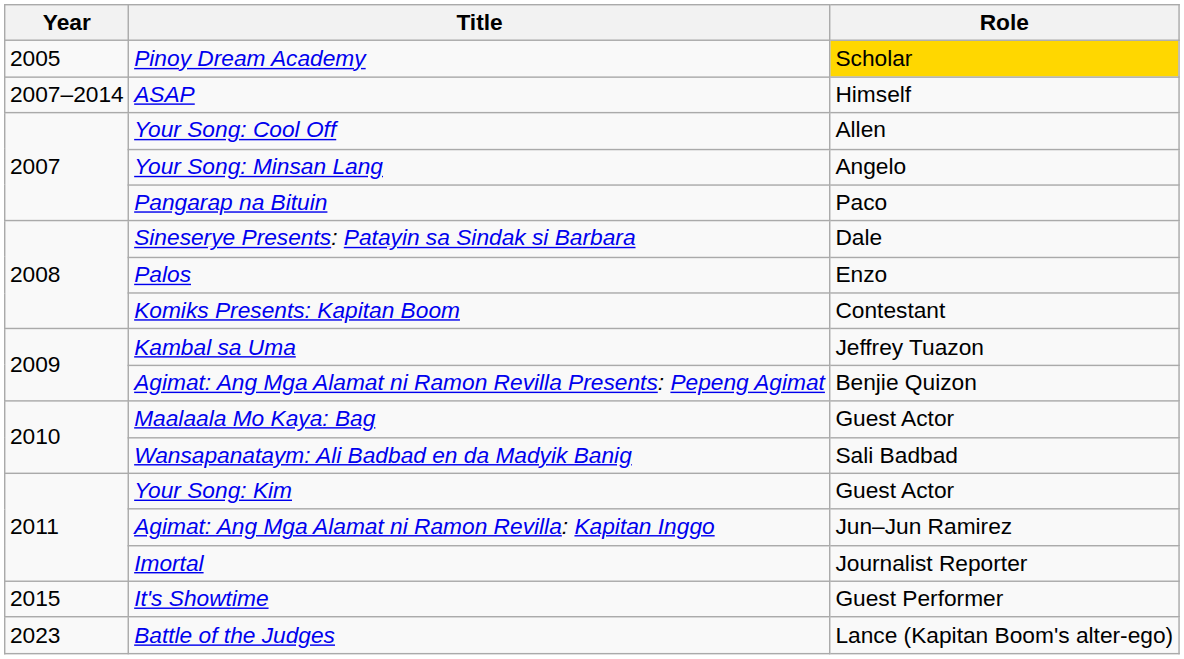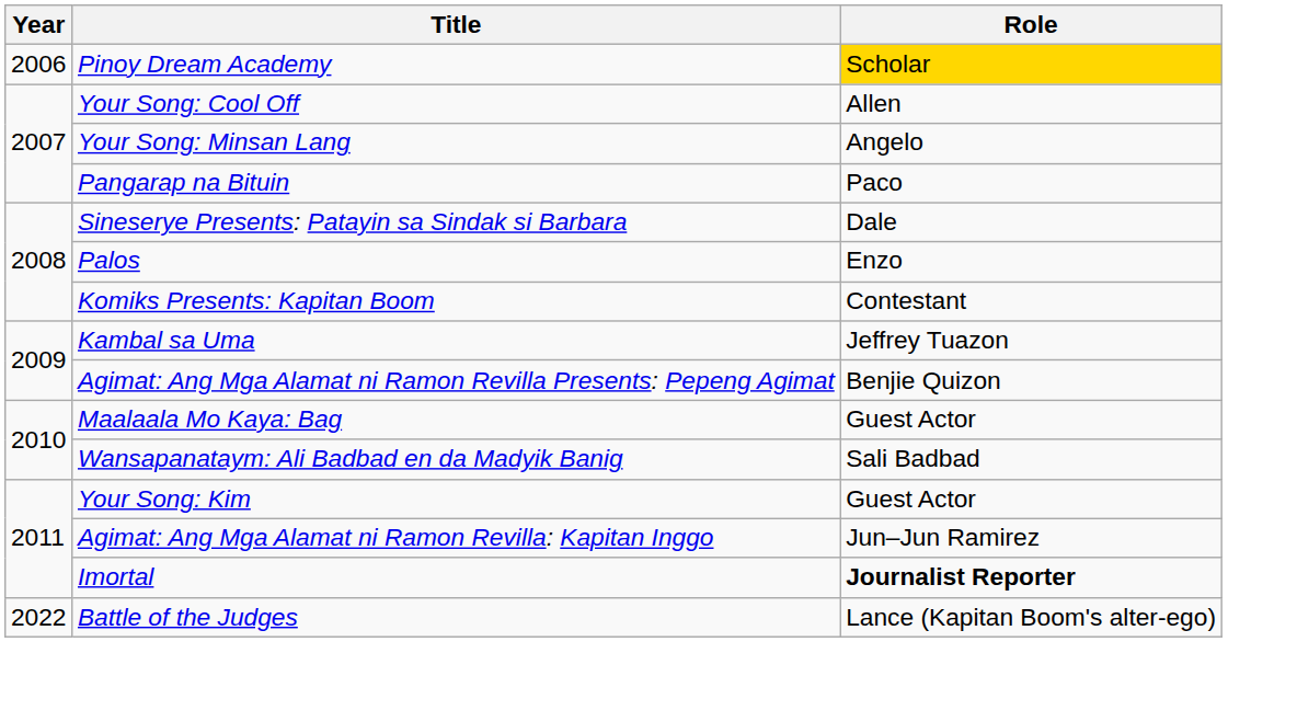Pinoy Dream Academy | Year: 2005 -> 2006
- row: 2007–2014 | ASAP | Himself
Imortal | Role: normal -> bold
- row: 2015 | It's Showtime | Guest Performer
Battle of the Judges | Year: 2023 -> 2022
